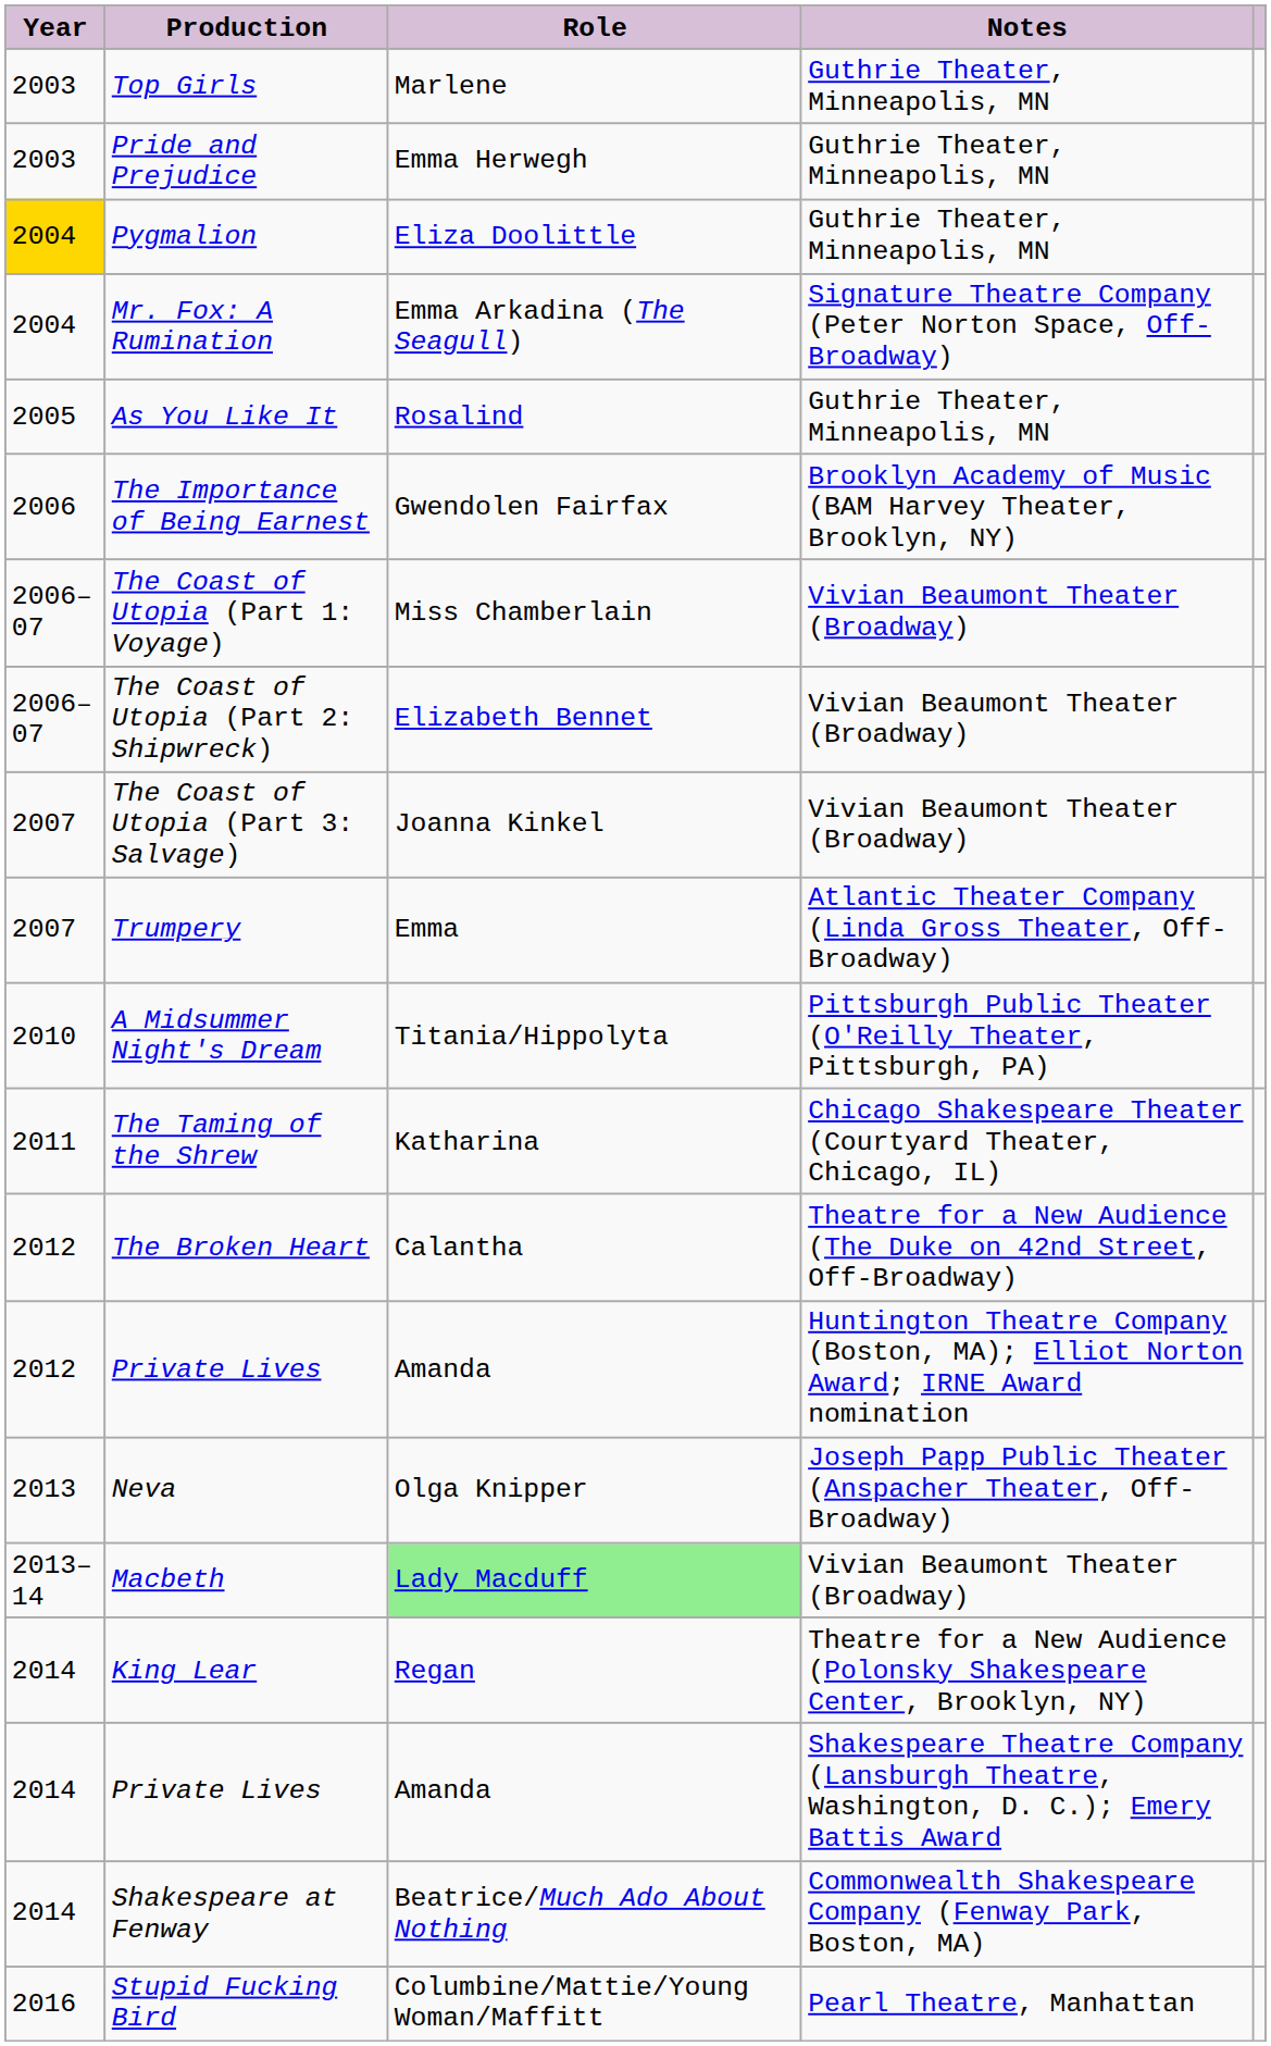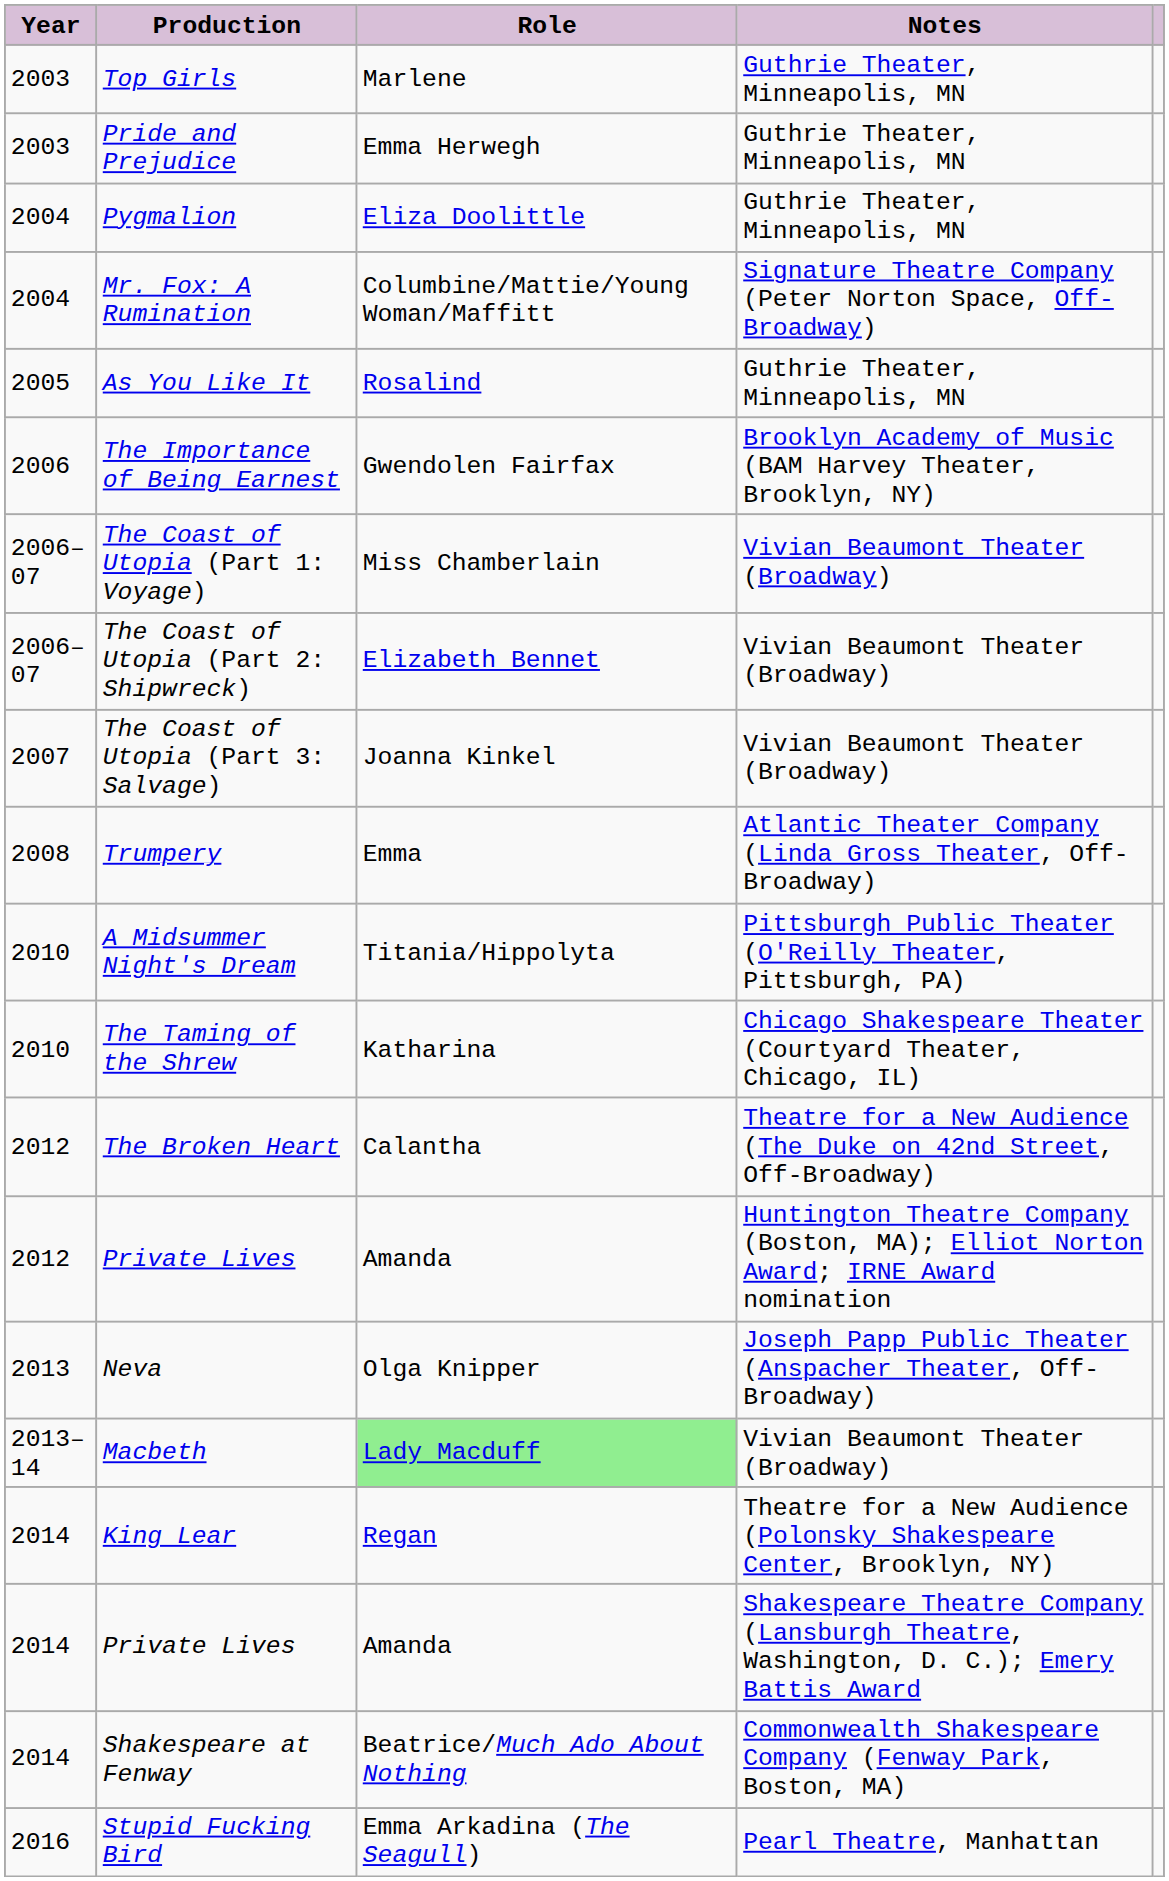Pygmalion | Year: gold background -> no background
Mr. Fox: A Rumination | Role: Emma Arkadina (The Seagull) -> Columbine/Mattie/Young Woman/Maffitt
Trumpery | Year: 2007 -> 2008
The Taming of the Shrew | Year: 2011 -> 2010
Stupid Fucking Bird | Role: Columbine/Mattie/Young Woman/Maffitt -> Emma Arkadina (The Seagull)
